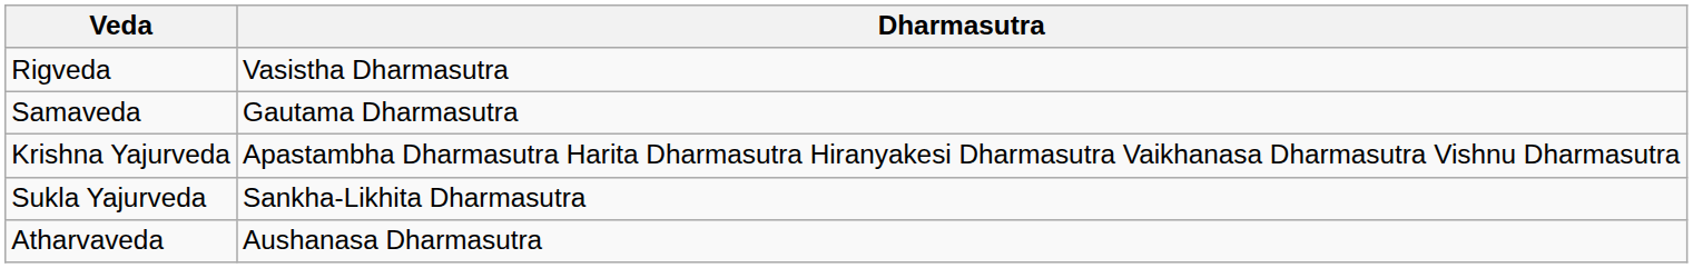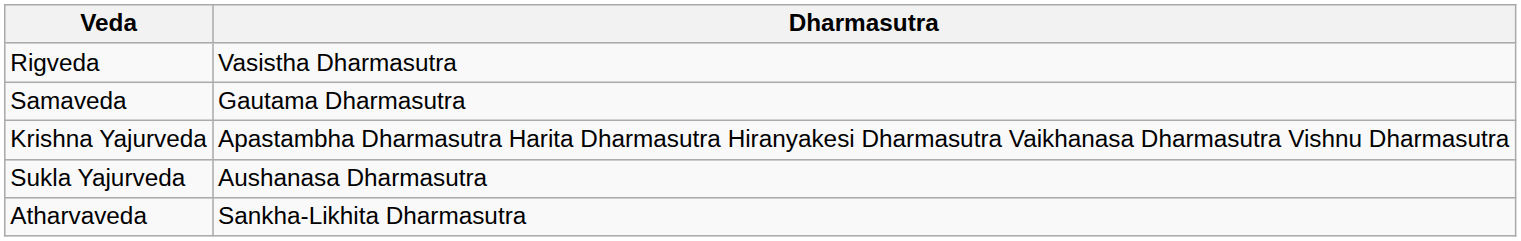Sukla Yajurveda | Dharmasutra: Sankha-Likhita Dharmasutra -> Aushanasa Dharmasutra
Atharvaveda | Dharmasutra: Aushanasa Dharmasutra -> Sankha-Likhita Dharmasutra
